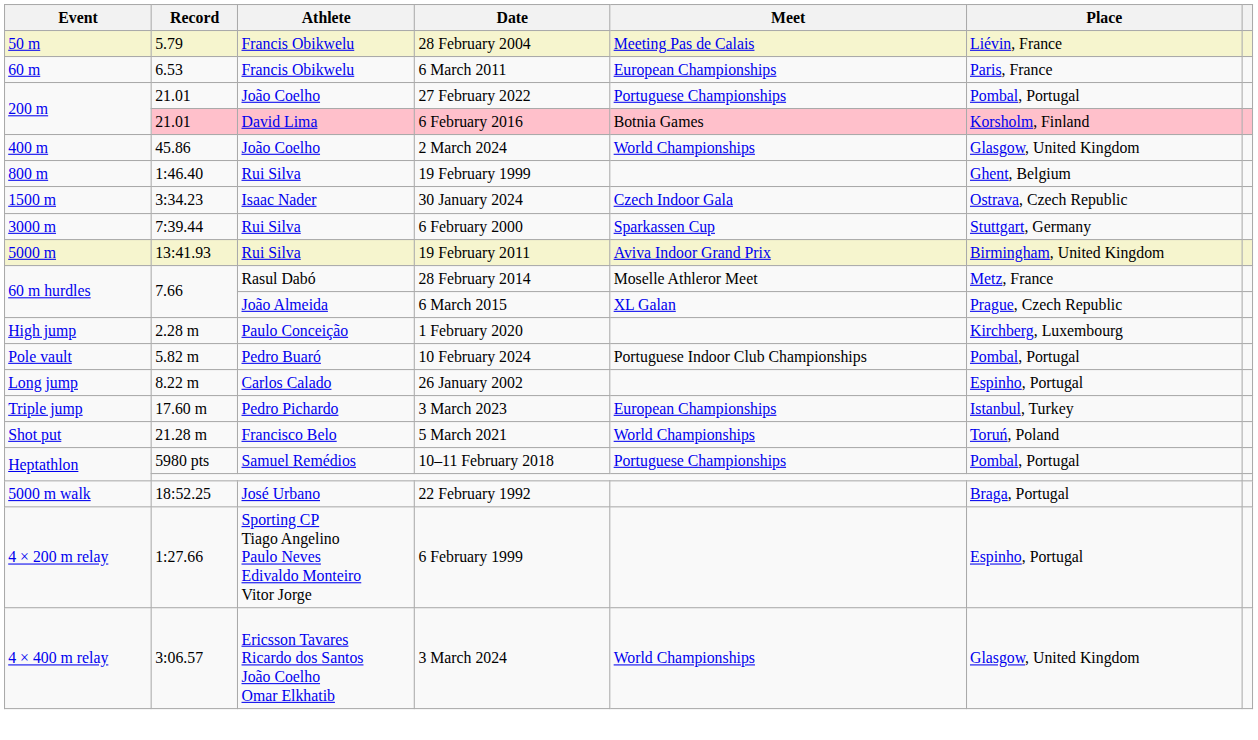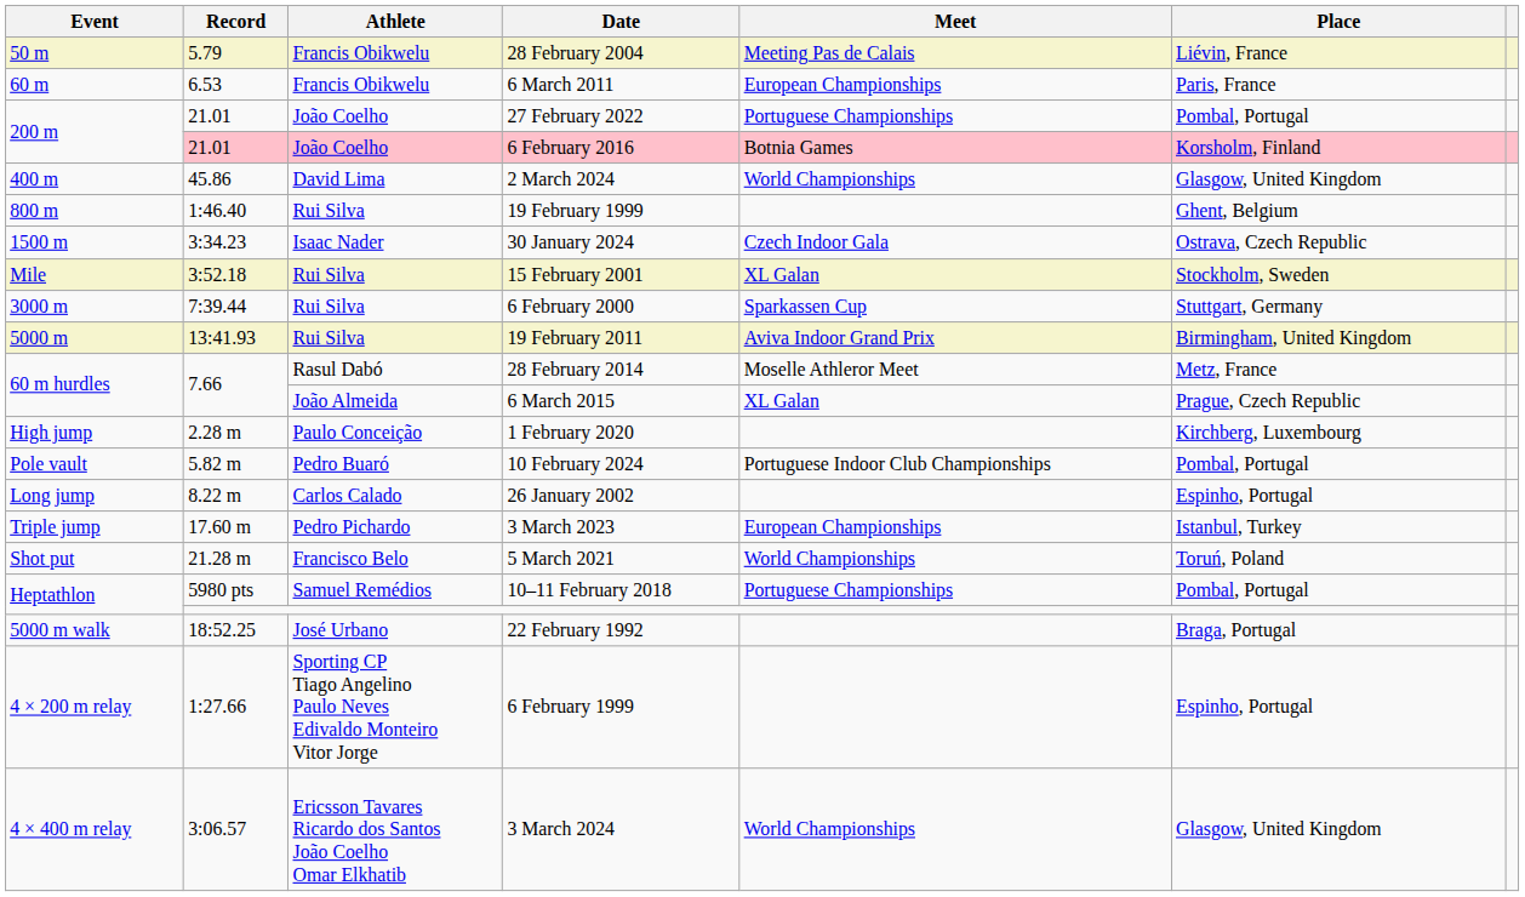6 February 2016 | Athlete: David Lima -> João Coelho
2 March 2024 | Athlete: João Coelho -> David Lima
+ row: Mile | 3:52.18 | Rui Silva | 15 February 2001 | XL Galan | Stockholm, Sweden
